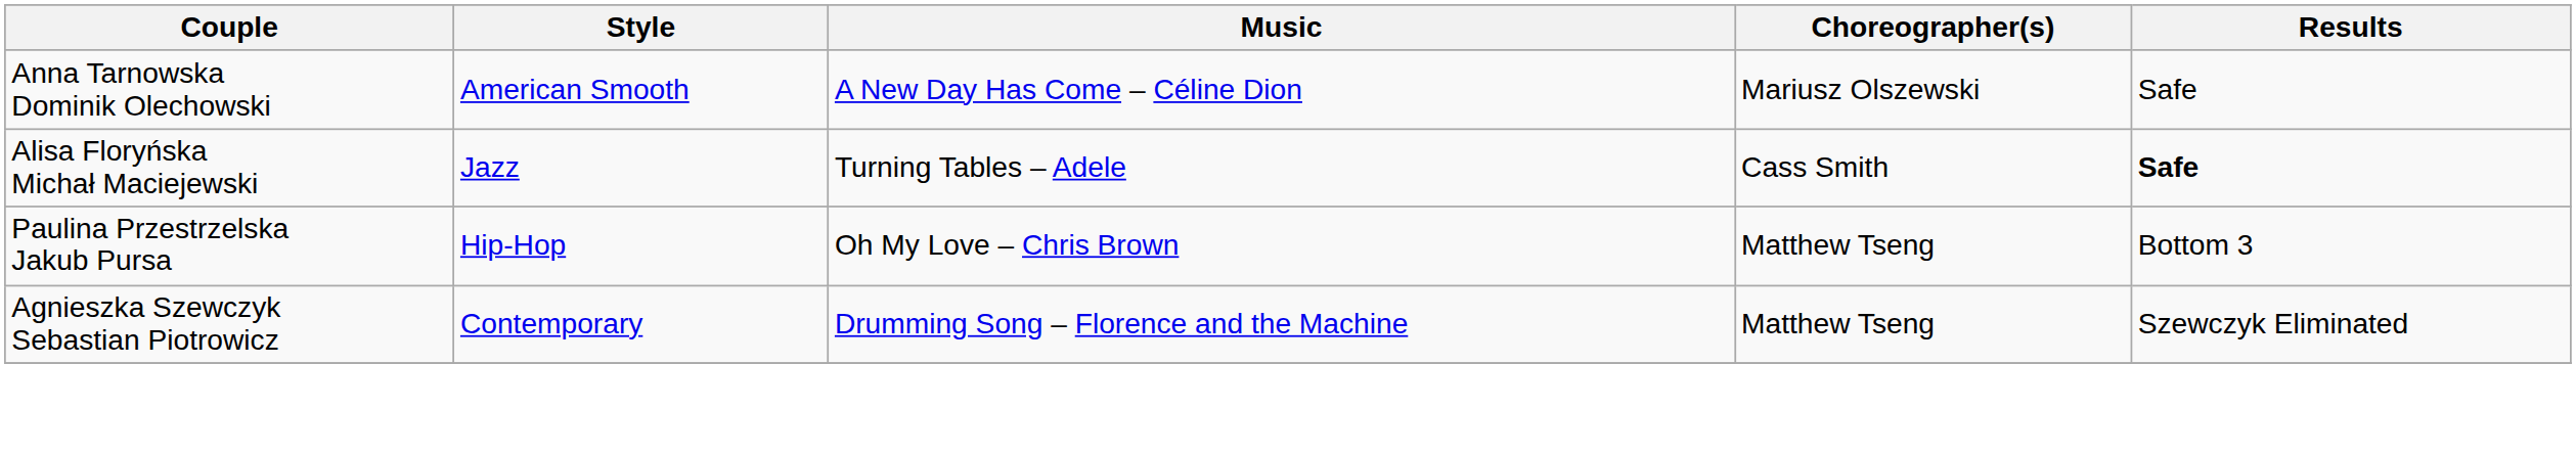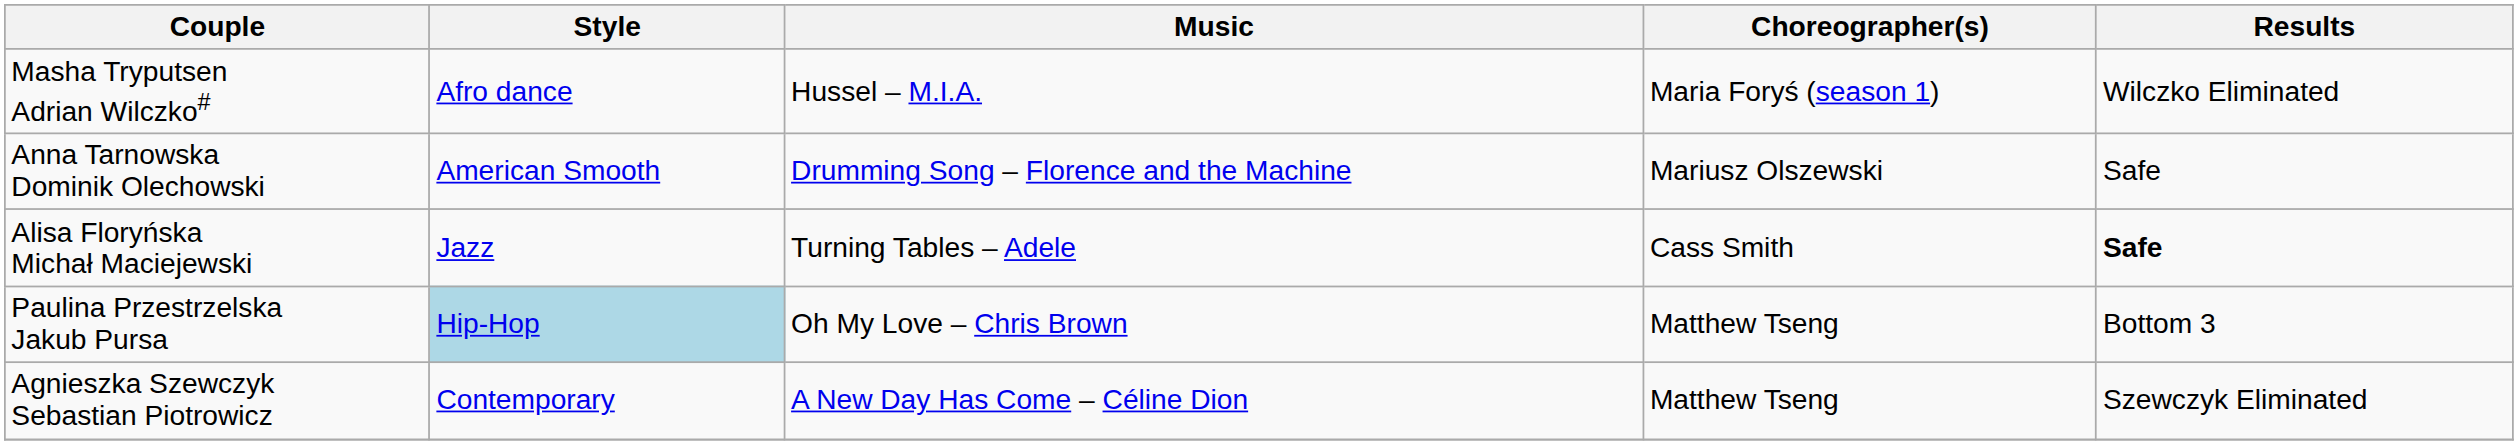+ row: Masha Tryputsen Adrian Wilczko# | Afro dance | Hussel – M.I.A. | Maria Foryś (season 1) | Wilczko Eliminated
Anna Tarnowska Dominik Olechowski | Music: A New Day Has Come – Céline Dion -> Drumming Song – Florence and the Machine
Paulina Przestrzelska Jakub Pursa | Style: no background -> lightblue background
Agnieszka Szewczyk Sebastian Piotrowicz | Music: Drumming Song – Florence and the Machine -> A New Day Has Come – Céline Dion
